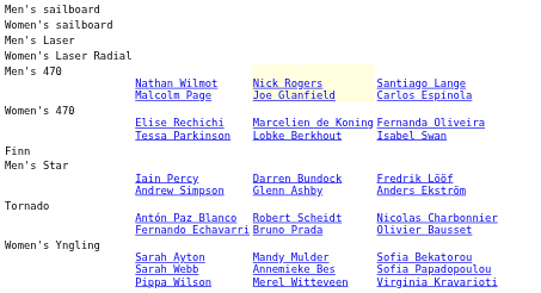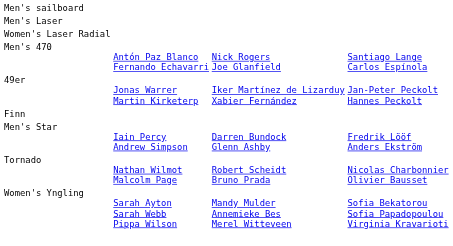- row: Women's sailboard
Men's 470 | column 2: Nathan Wilmot Malcolm Page -> Antón Paz Blanco Fernando Echavarri
Men's 470 | column 3: lightyellow background -> no background
- row: Women's 470 | Elise Rechichi Tessa Parkinson | Marcelien de Koning Lobke Berkhout | Fernanda Oliveira Isabel Swan
+ row: 49er | Jonas Warrer Martin Kirketerp | Iker Martínez de Lizarduy Xabier Fernández | Jan-Peter Peckolt Hannes Peckolt
Tornado | column 2: Antón Paz Blanco Fernando Echavarri -> Nathan Wilmot Malcolm Page
